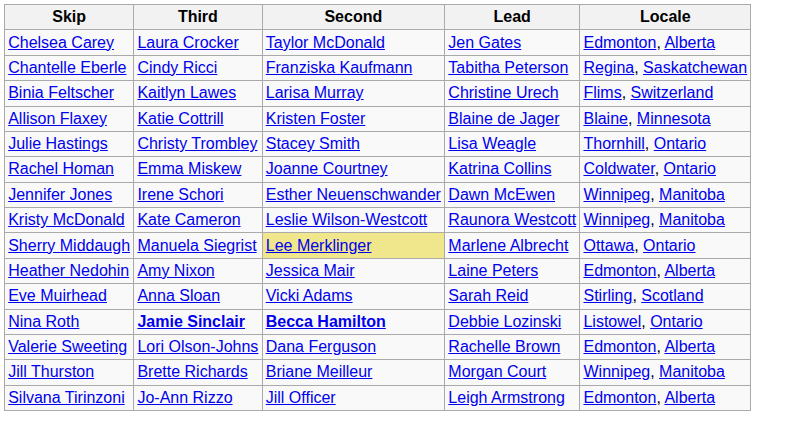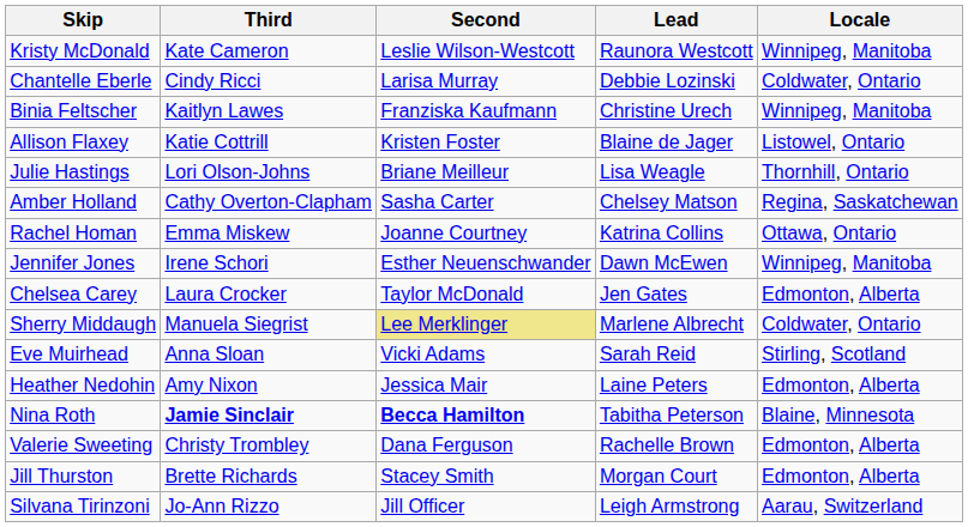rows swapped: Chelsea Carey <-> Kristy McDonald
Chantelle Eberle | Second: Franziska Kaufmann -> Larisa Murray
Chantelle Eberle | Lead: Tabitha Peterson -> Debbie Lozinski
Chantelle Eberle | Locale: Regina, Saskatchewan -> Coldwater, Ontario
Binia Feltscher | Second: Larisa Murray -> Franziska Kaufmann
Binia Feltscher | Locale: Flims, Switzerland -> Winnipeg, Manitoba
Allison Flaxey | Locale: Blaine, Minnesota -> Listowel, Ontario
Julie Hastings | Third: Christy Trombley -> Lori Olson-Johns
Julie Hastings | Second: Stacey Smith -> Briane Meilleur
+ row: Amber Holland | Cathy Overton-Clapham | Sasha Carter | Chelsey Matson | Regina, Saskatchewan
Rachel Homan | Locale: Coldwater, Ontario -> Ottawa, Ontario
Sherry Middaugh | Locale: Ottawa, Ontario -> Coldwater, Ontario
rows swapped: Eve Muirhead <-> Heather Nedohin
Nina Roth | Lead: Debbie Lozinski -> Tabitha Peterson
Nina Roth | Locale: Listowel, Ontario -> Blaine, Minnesota
Valerie Sweeting | Third: Lori Olson-Johns -> Christy Trombley
Jill Thurston | Second: Briane Meilleur -> Stacey Smith
Jill Thurston | Locale: Winnipeg, Manitoba -> Edmonton, Alberta
Silvana Tirinzoni | Locale: Edmonton, Alberta -> Aarau, Switzerland
